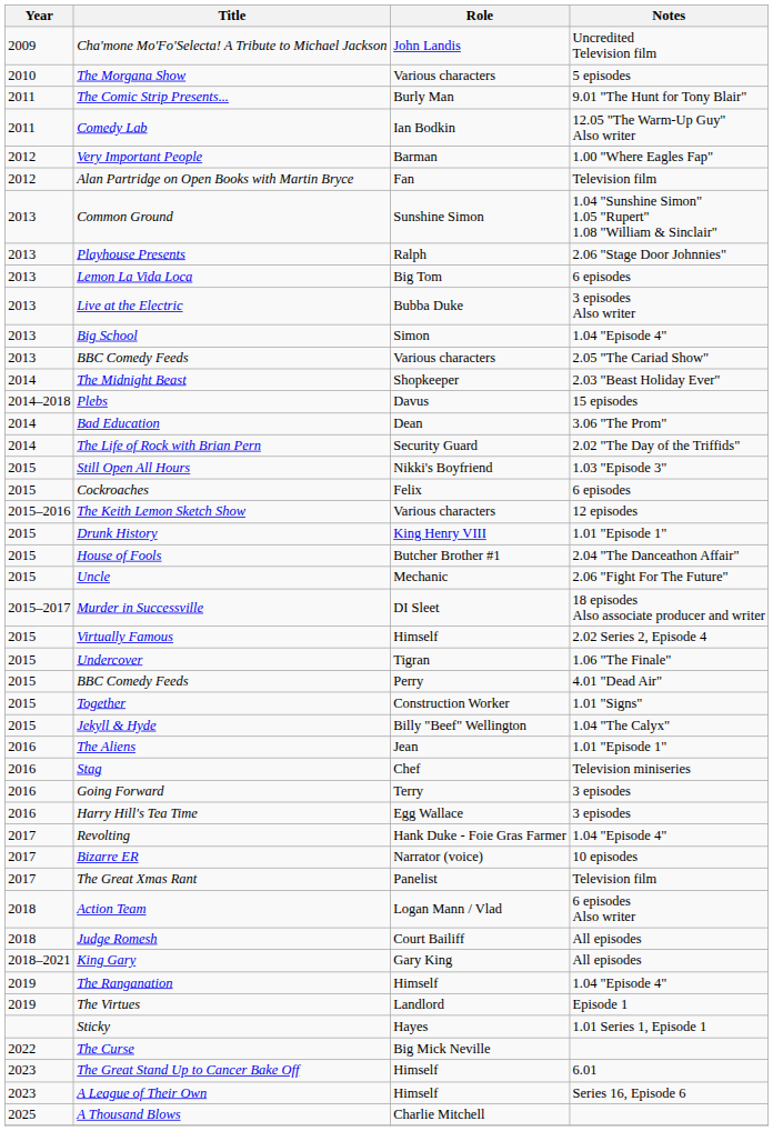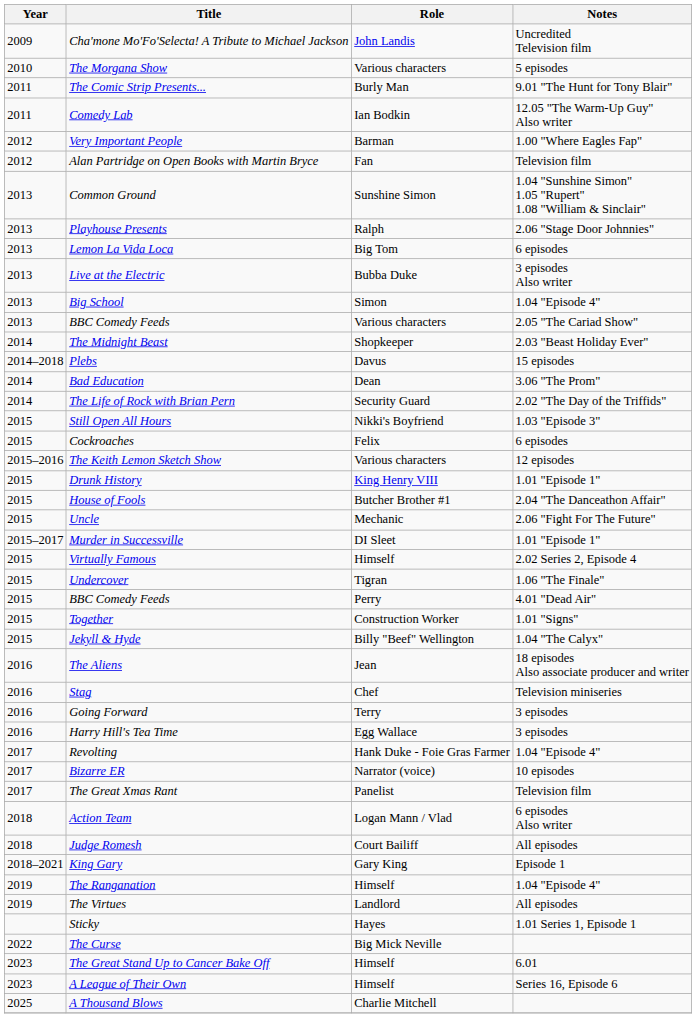Murder in Successville | Notes: 18 episodes Also associate producer and writer -> 1.01 "Episode 1"
The Aliens | Notes: 1.01 "Episode 1" -> 18 episodes Also associate producer and writer
King Gary | Notes: All episodes -> Episode 1
The Virtues | Notes: Episode 1 -> All episodes
